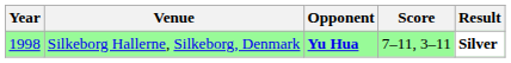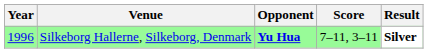Silkeborg Hallerne, Silkeborg, Denmark | Year: 1998 -> 1996
